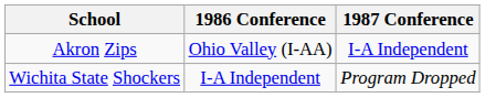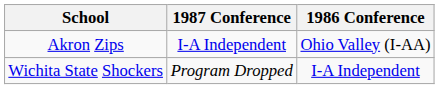columns swapped: 1986 Conference <-> 1987 Conference
